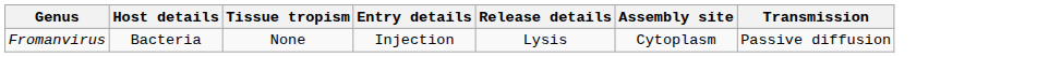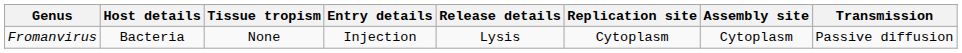+ column: Replication site | Cytoplasm
